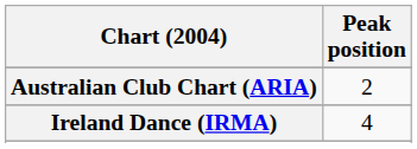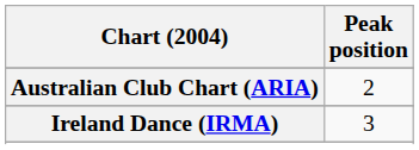Ireland Dance (IRMA) | Peak position: 4 -> 3
